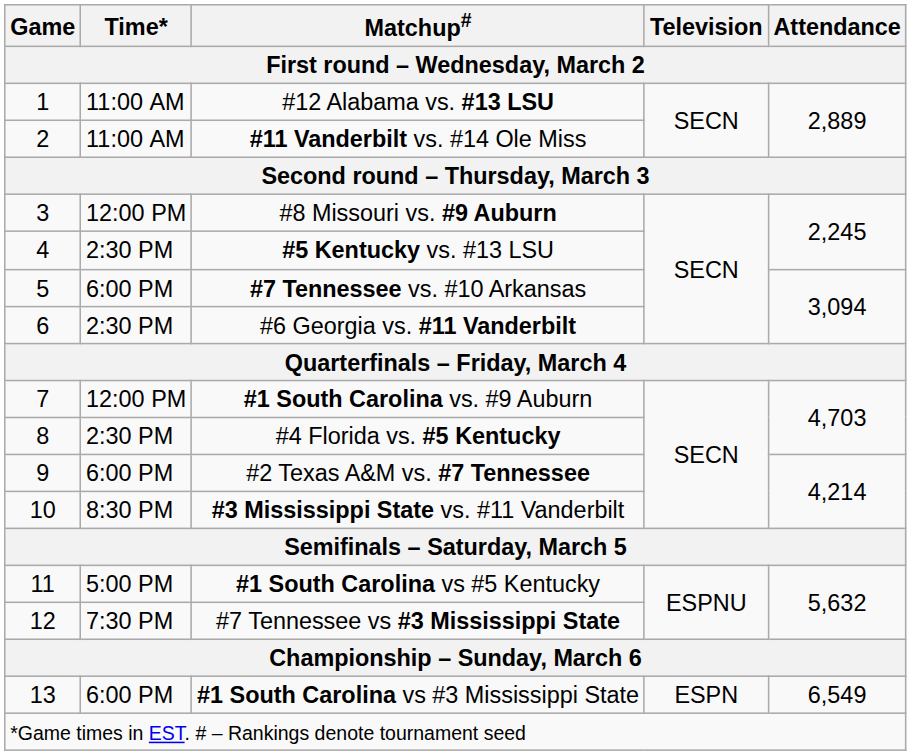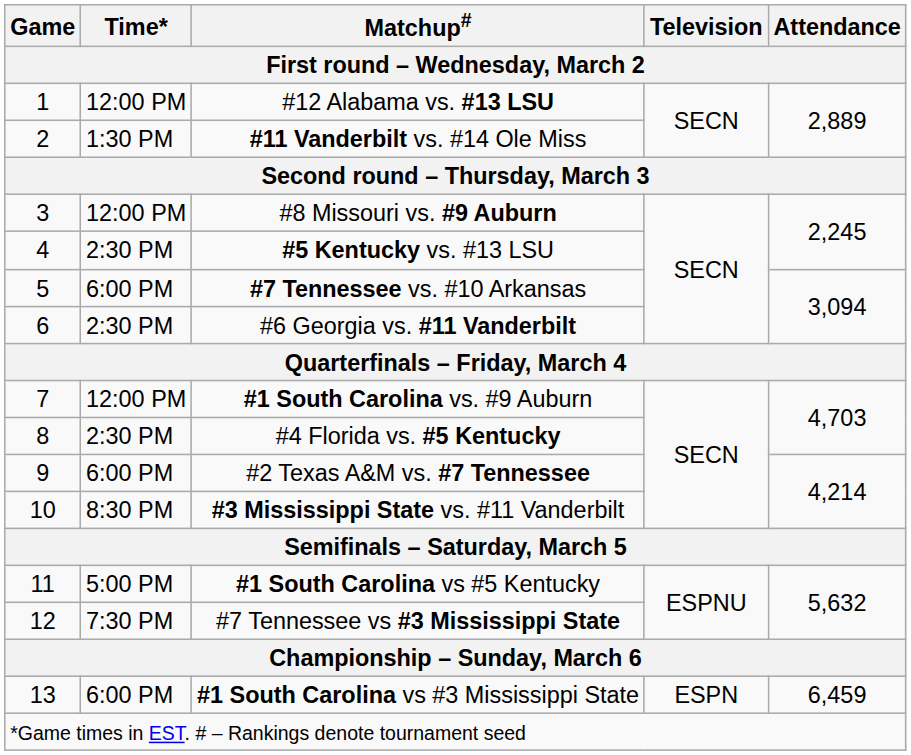#12 Alabama vs. #13 LSU | Time*: 11:00 AM -> 12:00 PM
#11 Vanderbilt vs. #14 Ole Miss | Time*: 11:00 AM -> 1:30 PM
#1 South Carolina vs #3 Mississippi State | Attendance: 6,549 -> 6,459
